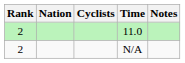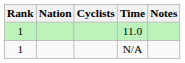11.0 | Rank: 2 -> 1
N/A | Rank: 2 -> 1
